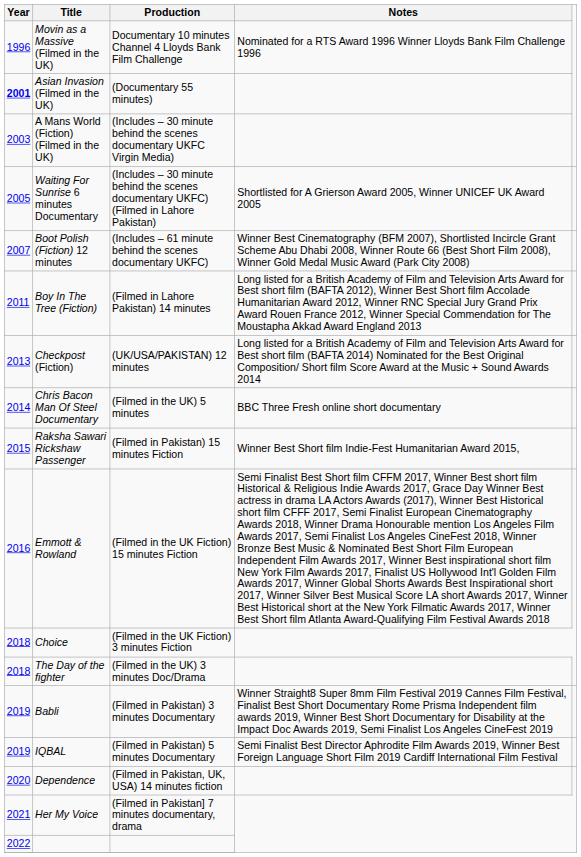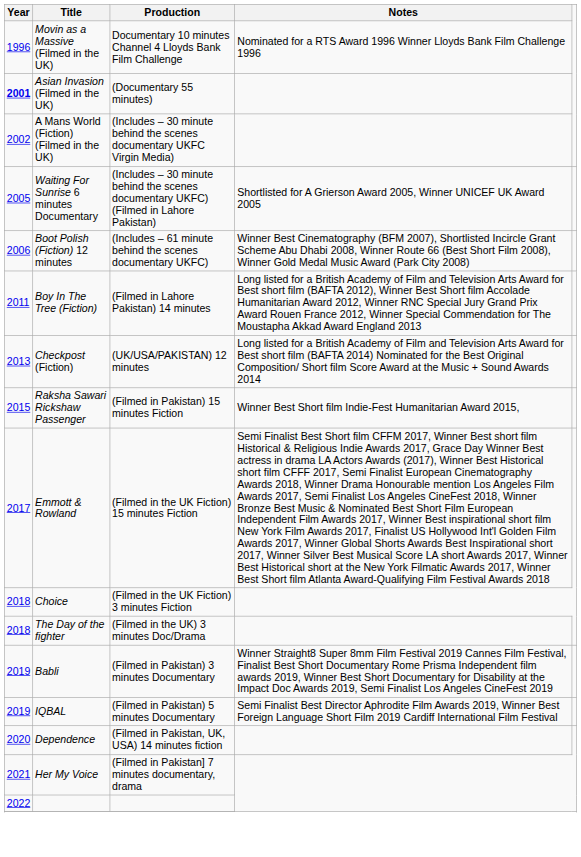A Mans World (Fiction)(Filmed in the UK) | Year: 2003 -> 2002
Boot Polish (Fiction) 12 minutes | Year: 2007 -> 2006
- row: 2014 | Chris Bacon Man Of Steel Documentary | (Filmed in the UK) 5 minutes | BBC Three Fresh online short documentary
Emmott & Rowland | Year: 2016 -> 2017
